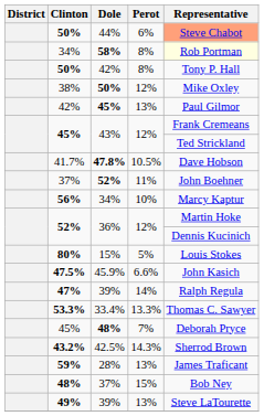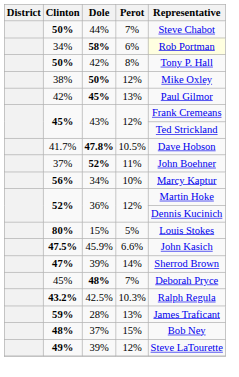44% | Perot: 6% -> 7%
44% | Representative: lightsalmon background -> no background
58% | Perot: 8% -> 6%
47% / 39% | Representative: Ralph Regula -> Sherrod Brown
- row: 53.3% | 33.4% | 13.3% | Thomas C. Sawyer
42.5% | Perot: 14.3% -> 10.3%
42.5% | Representative: Sherrod Brown -> Ralph Regula
49% / 39% | Perot: 13% -> 12%
